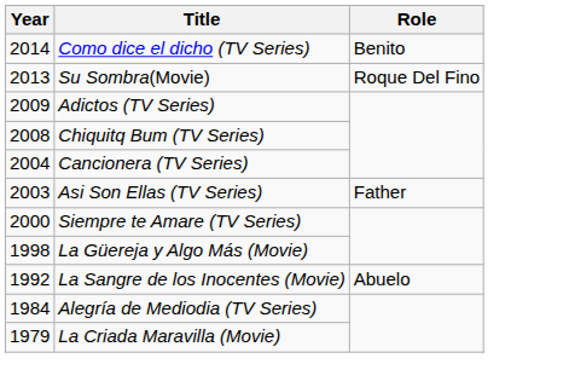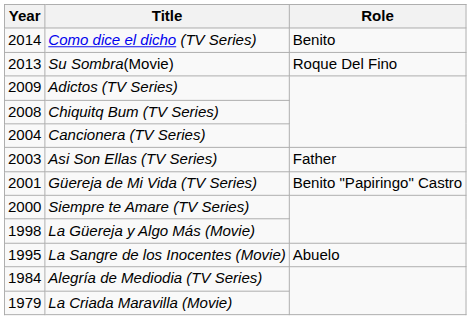+ row: 2001 | Güereja de Mi Vida (TV Series) | Benito "Papiringo" Castro
La Sangre de los Inocentes (Movie) | Year: 1992 -> 1995
